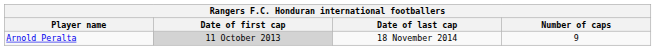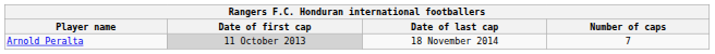Arnold Peralta | Number of caps: 9 -> 7
